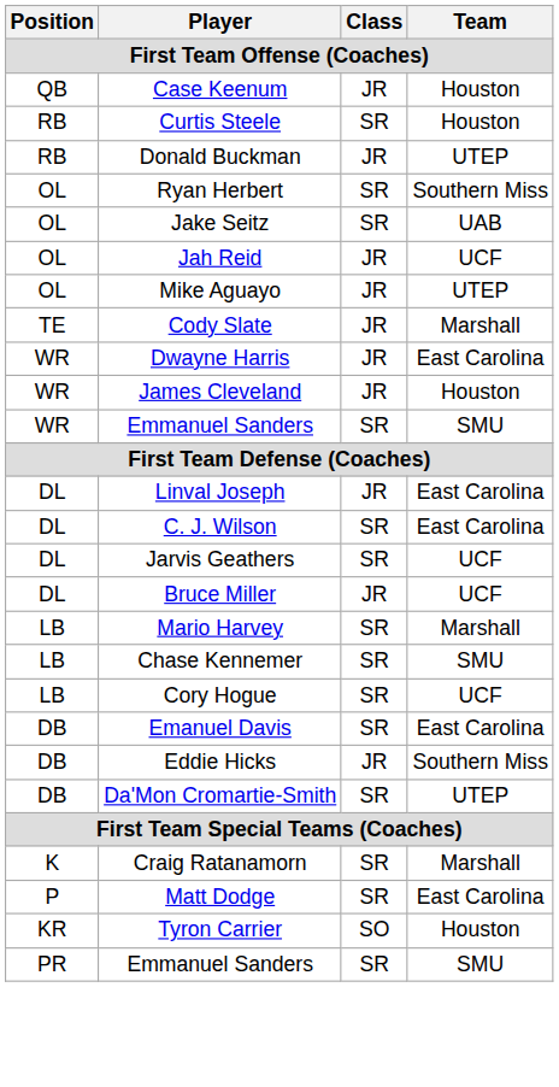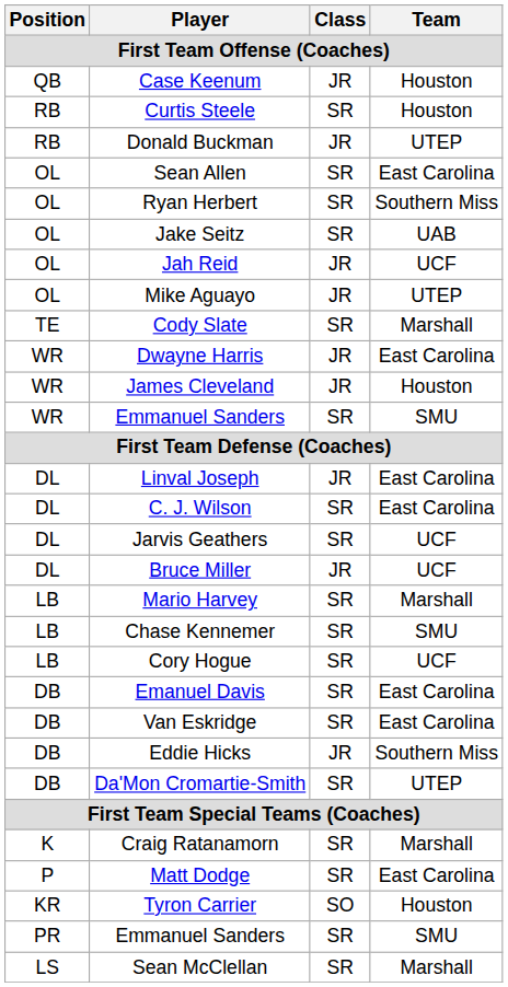+ row: OL | Sean Allen | SR | East Carolina
Cody Slate | Class: JR -> SR
+ row: DB | Van Eskridge | SR | East Carolina
+ row: LS | Sean McClellan | SR | Marshall
